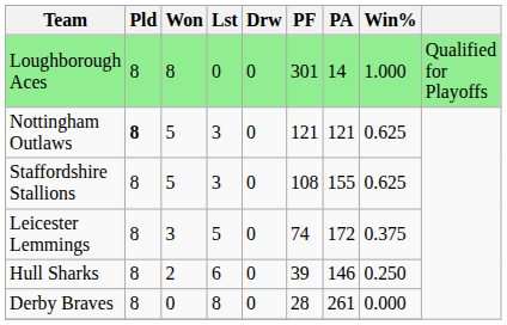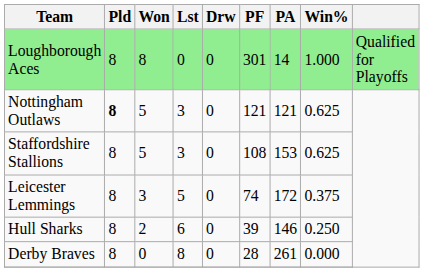Staffordshire Stallions | PA: 155 -> 153
